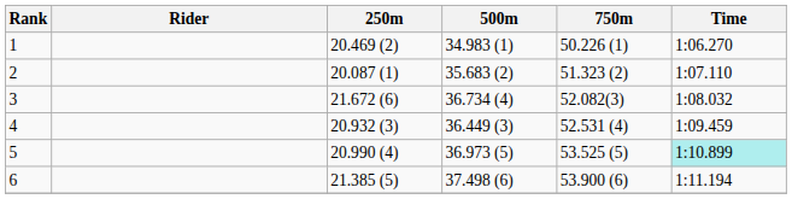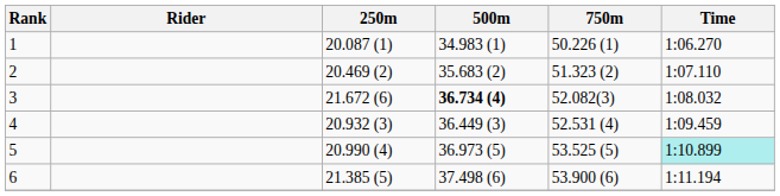1 | 250m: 20.469 (2) -> 20.087 (1)
2 | 250m: 20.087 (1) -> 20.469 (2)
3 | 500m: normal -> bold
